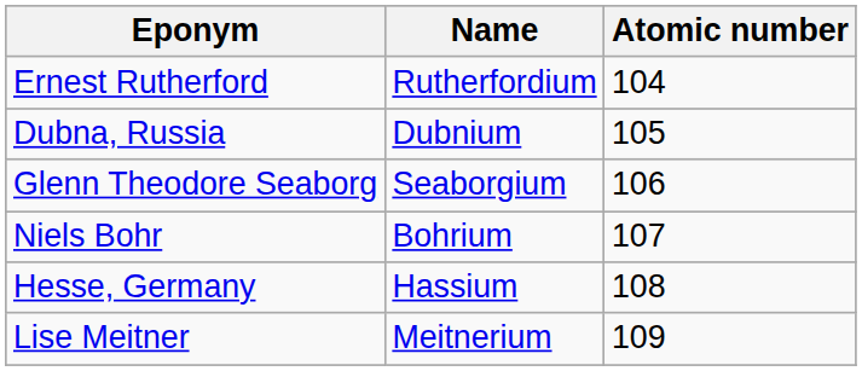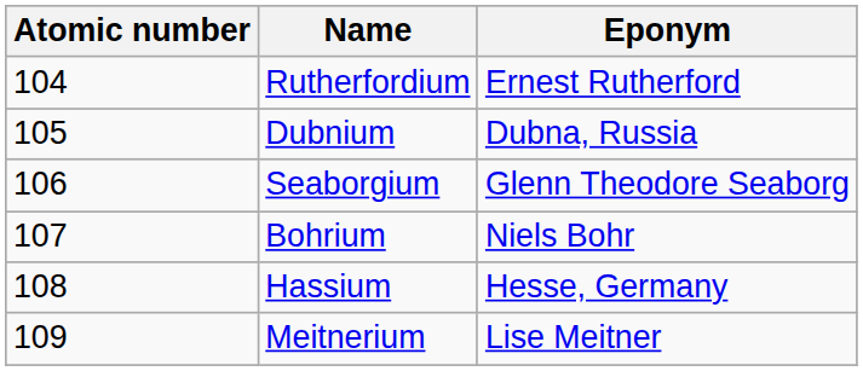columns swapped: Atomic number <-> Eponym
